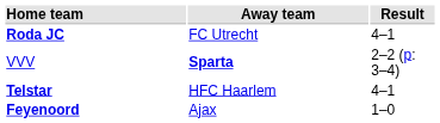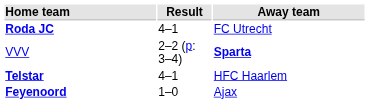columns swapped: Result <-> Away team
